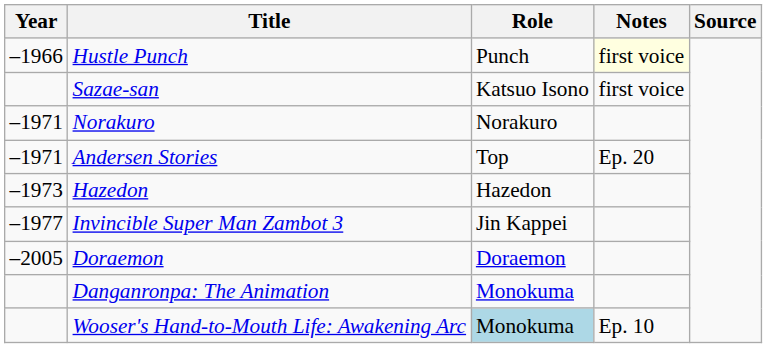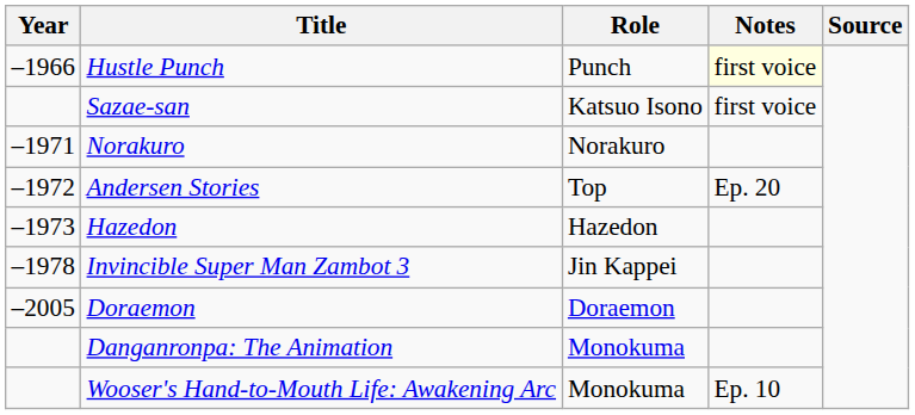Andersen Stories | Year: –1971 -> –1972
Invincible Super Man Zambot 3 | Year: –1977 -> –1978
Wooser's Hand-to-Mouth Life: Awakening Arc | Role: lightblue background -> no background
